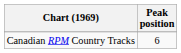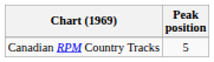Canadian RPM Country Tracks | Peak position: 6 -> 5
